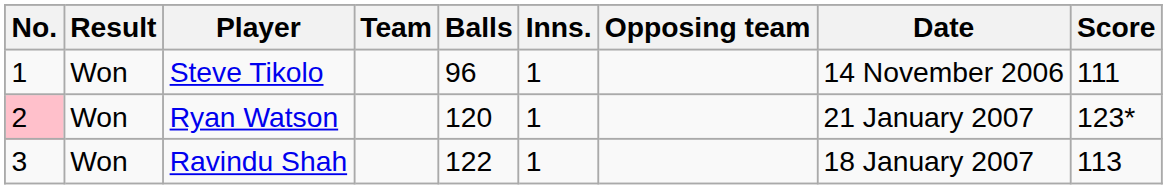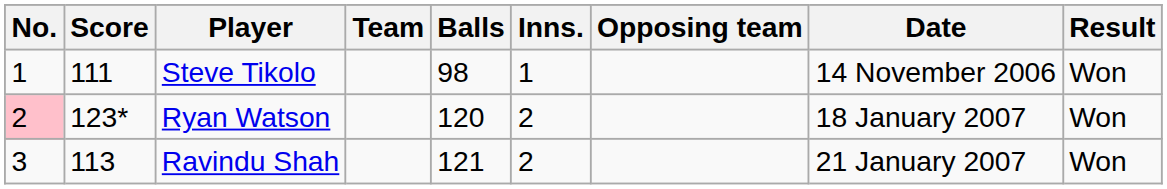columns swapped: Score <-> Result
Steve Tikolo | Balls: 96 -> 98
Ryan Watson | Inns.: 1 -> 2
Ryan Watson | Date: 21 January 2007 -> 18 January 2007
Ravindu Shah | Balls: 122 -> 121
Ravindu Shah | Inns.: 1 -> 2
Ravindu Shah | Date: 18 January 2007 -> 21 January 2007
